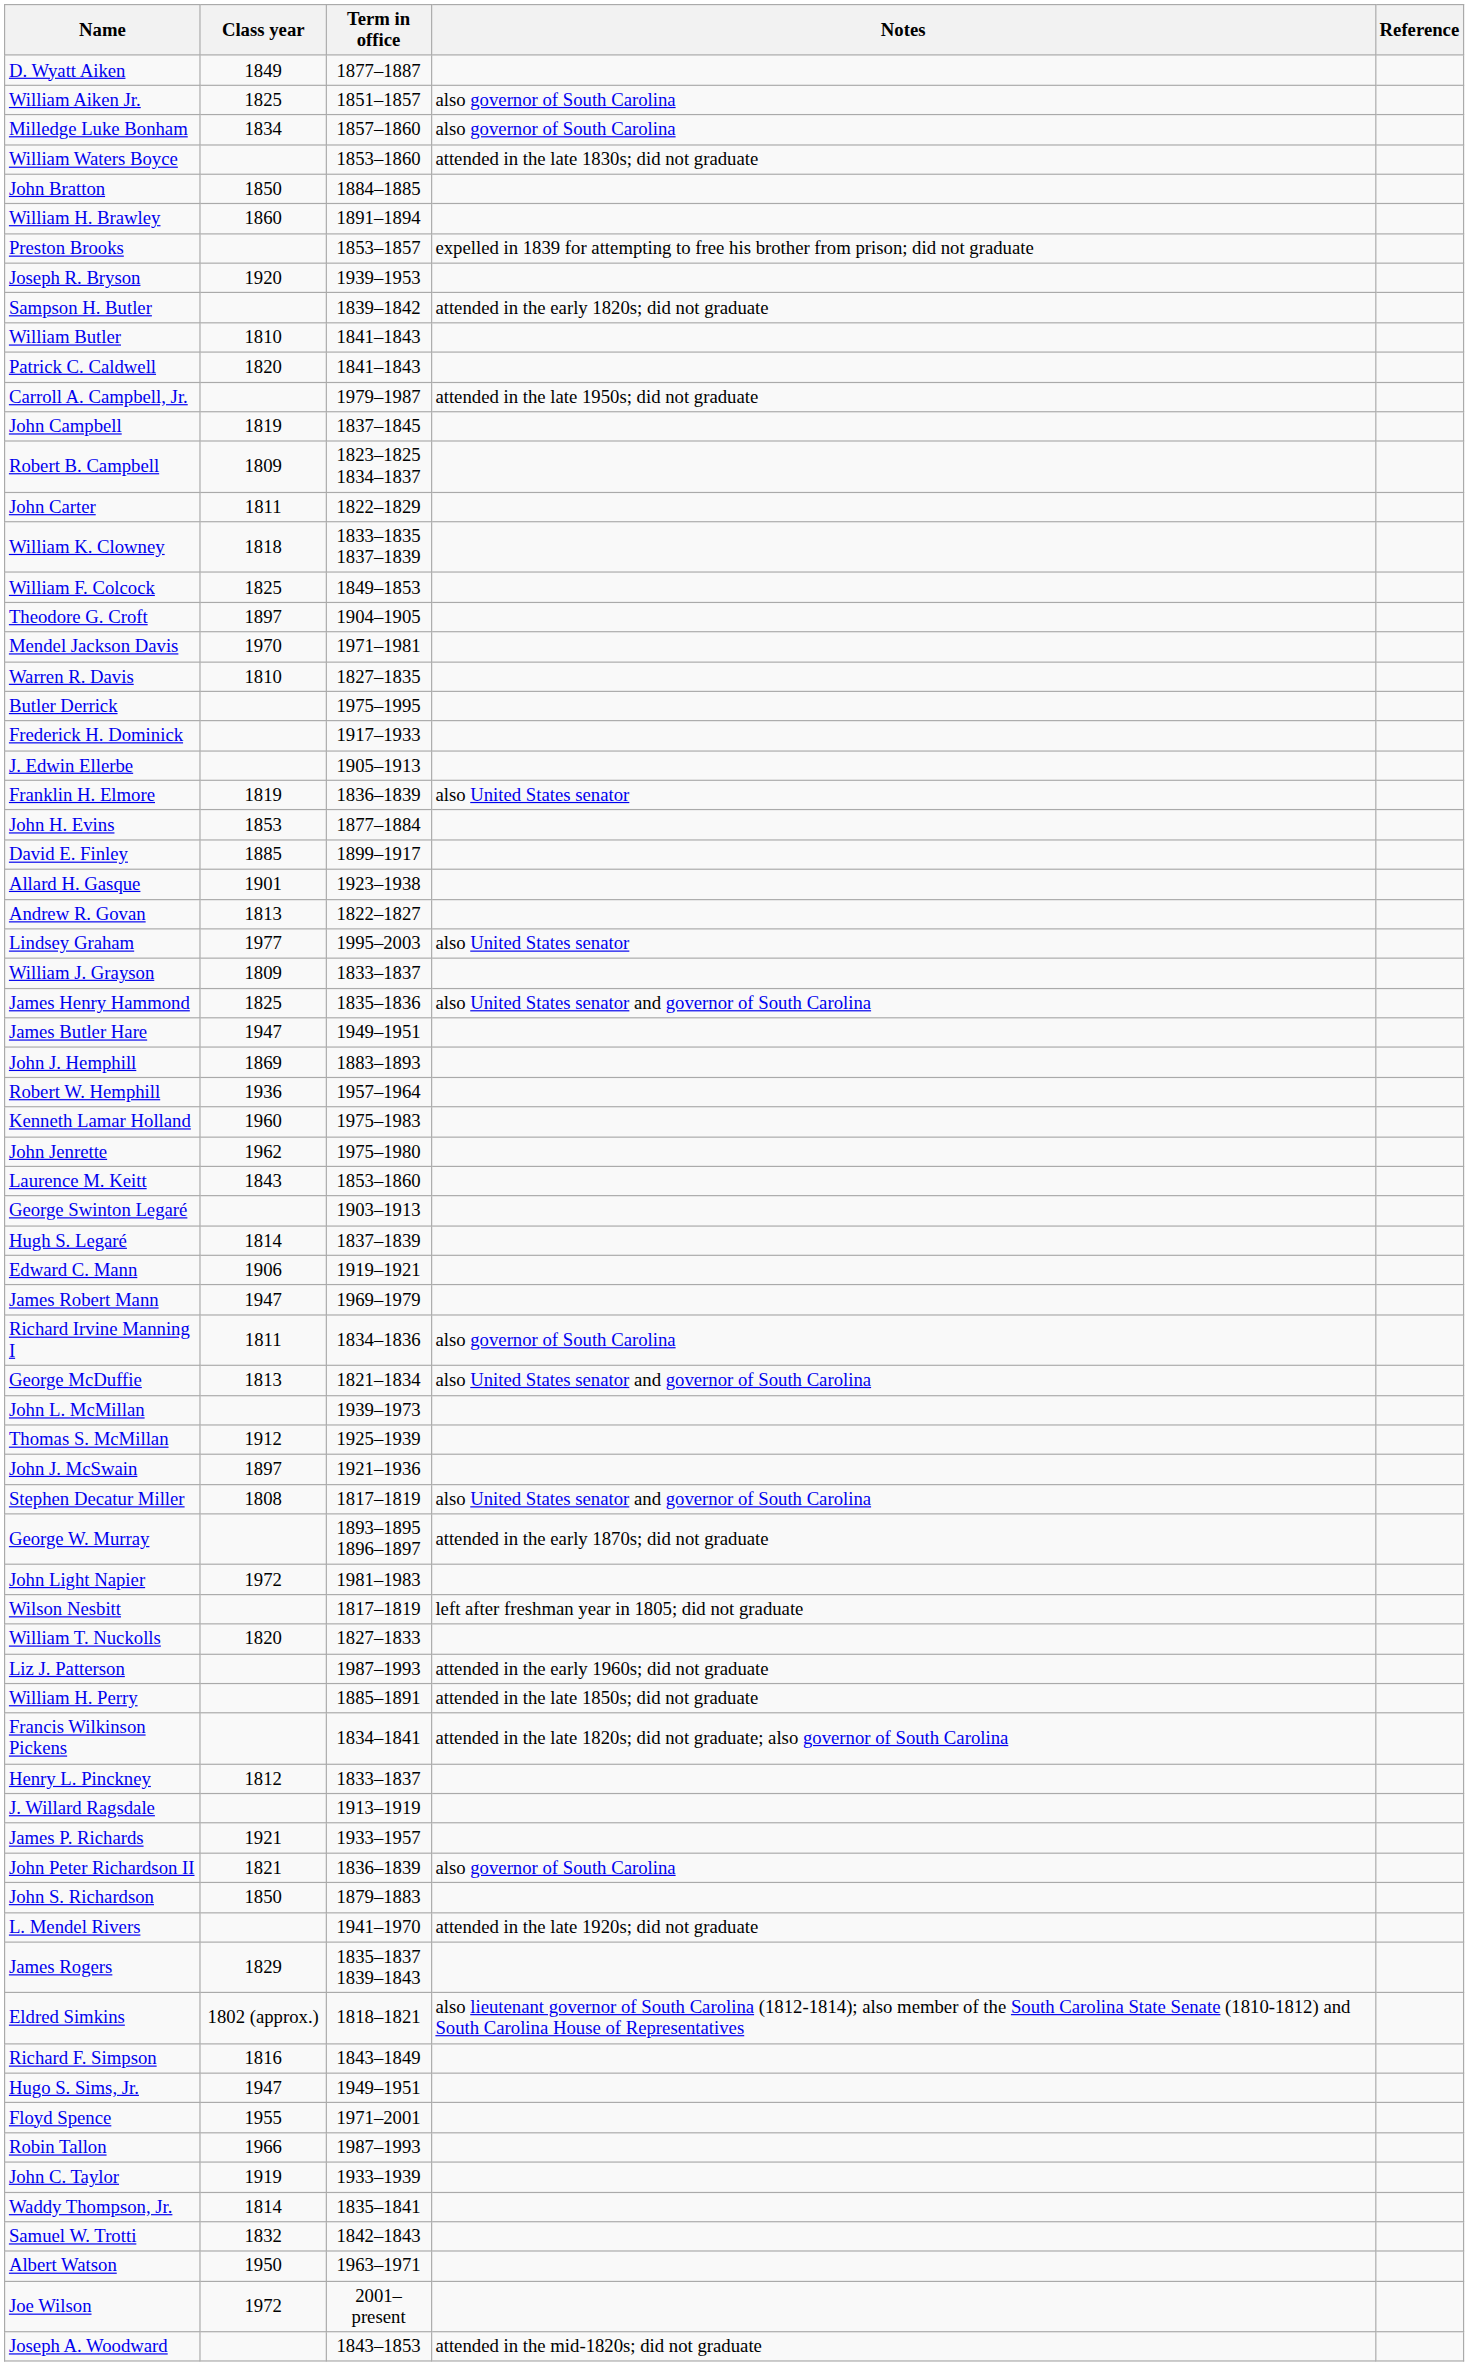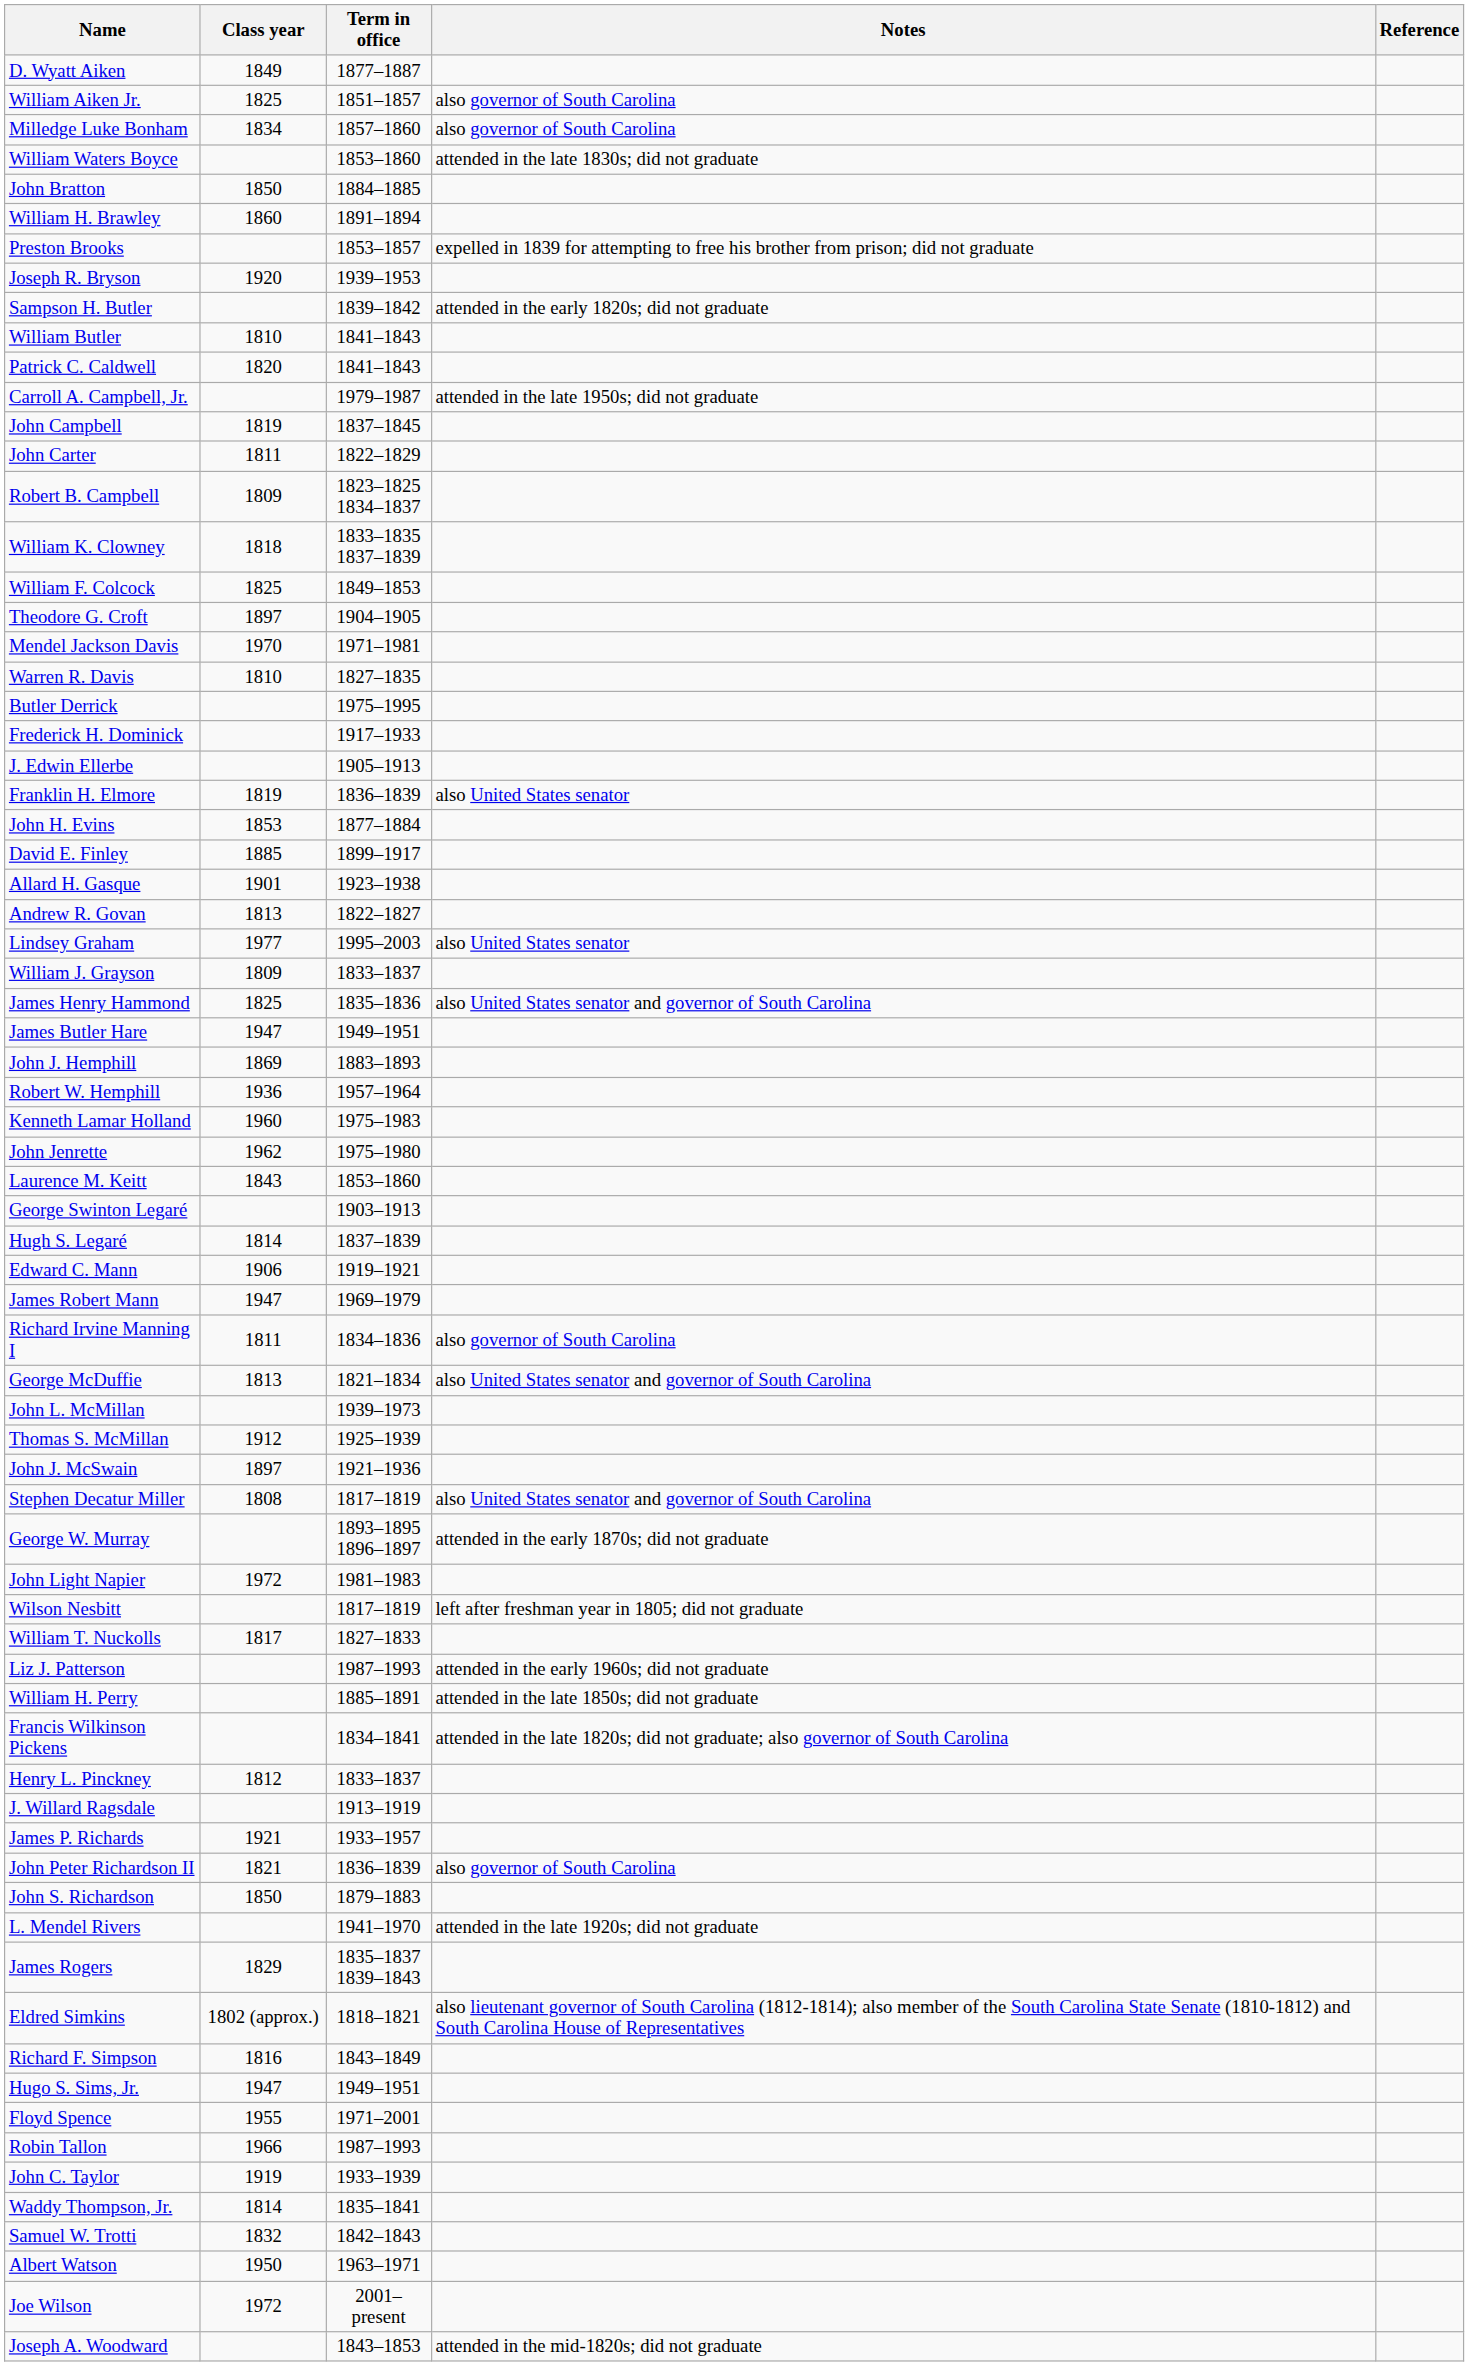rows swapped: Robert B. Campbell <-> John Carter
William T. Nuckolls | Class year: 1820 -> 1817
